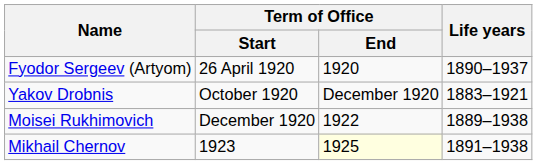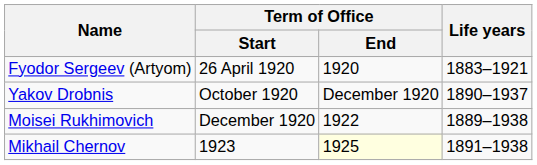Fyodor Sergeev (Artyom) | Life years: 1890–1937 -> 1883–1921
Yakov Drobnis | Life years: 1883–1921 -> 1890–1937
